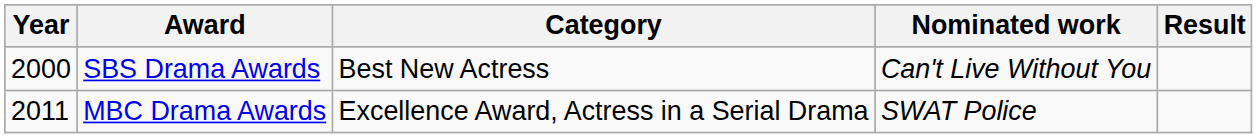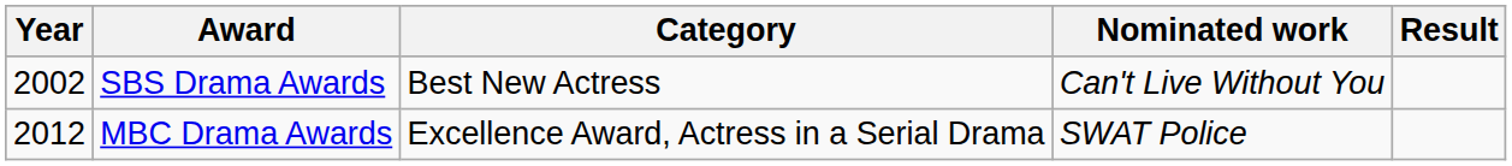SBS Drama Awards | Year: 2000 -> 2002
MBC Drama Awards | Year: 2011 -> 2012
